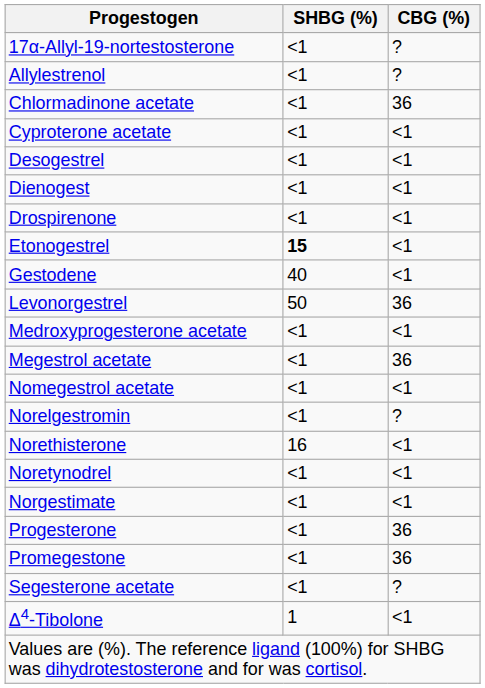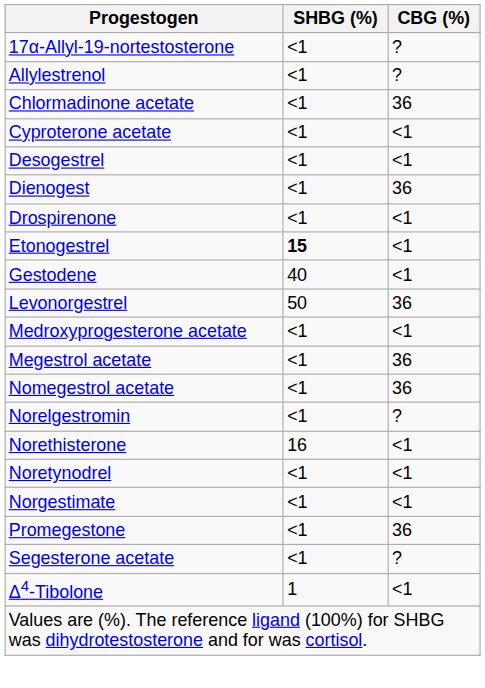Dienogest | CBG (%): <1 -> 36
Nomegestrol acetate | CBG (%): <1 -> 36
- row: Progesterone | <1 | 36
